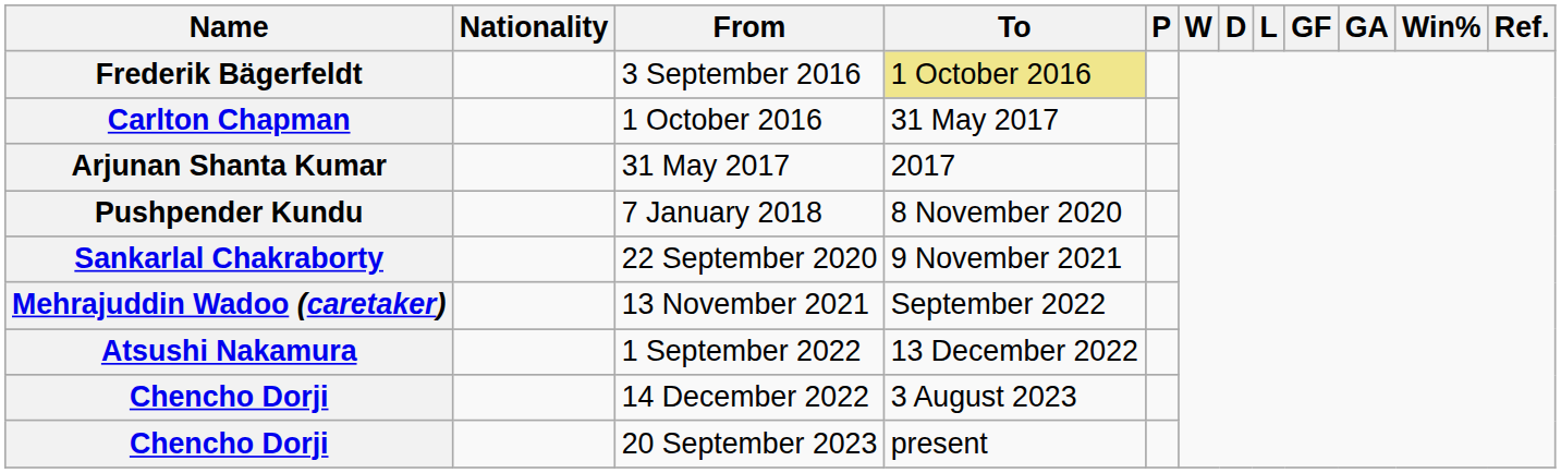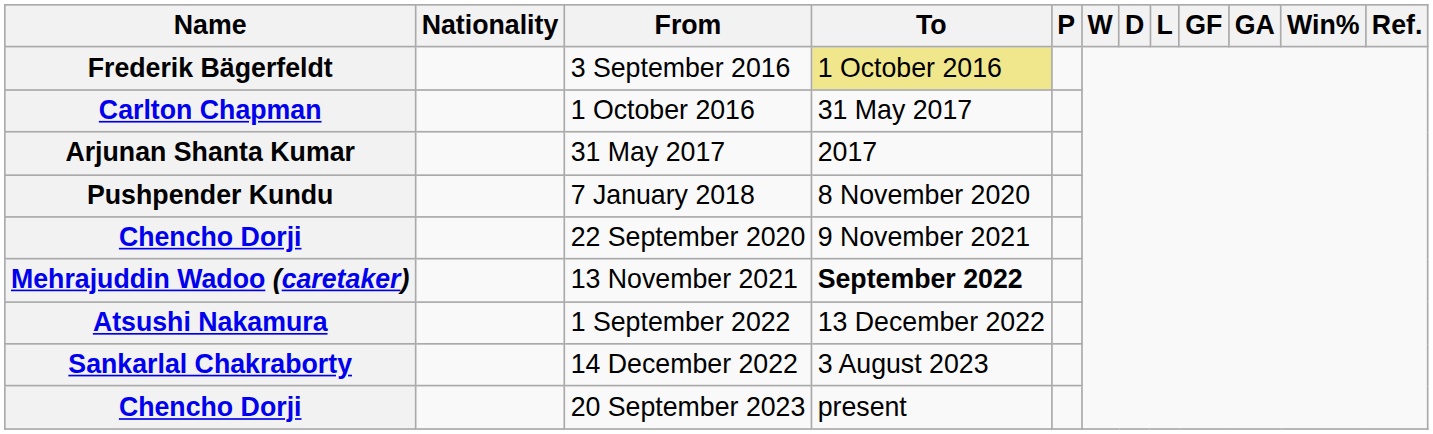22 September 2020 | Name: Sankarlal Chakraborty -> Chencho Dorji
13 November 2021 | To: normal -> bold
14 December 2022 | Name: Chencho Dorji -> Sankarlal Chakraborty
